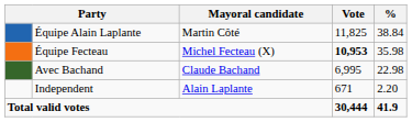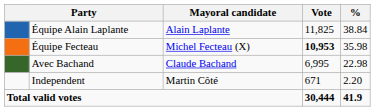Équipe Alain Laplante | Mayoral candidate: Martin Côté -> Alain Laplante
Independent | Mayoral candidate: Alain Laplante -> Martin Côté
